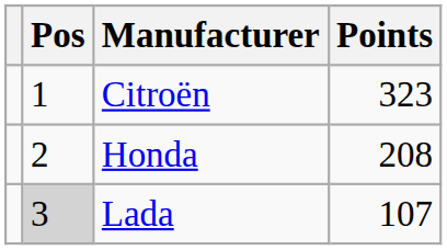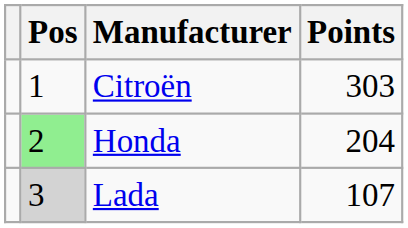Citroën | Points: 323 -> 303
Honda | Pos: no background -> lightgreen background
Honda | Points: 208 -> 204
